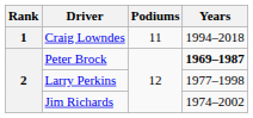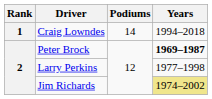Craig Lowndes | Podiums: 11 -> 14
Jim Richards | Years: no background -> khaki background
